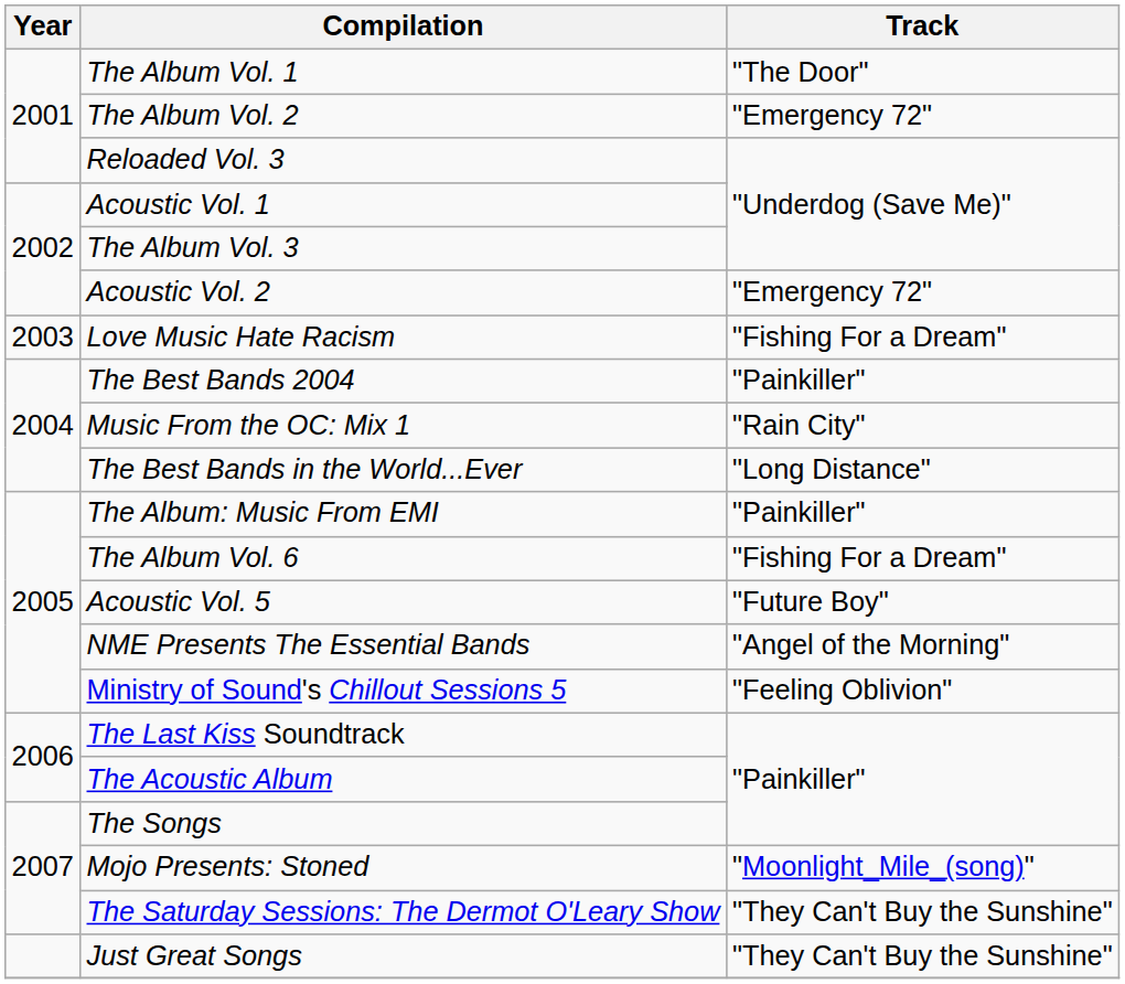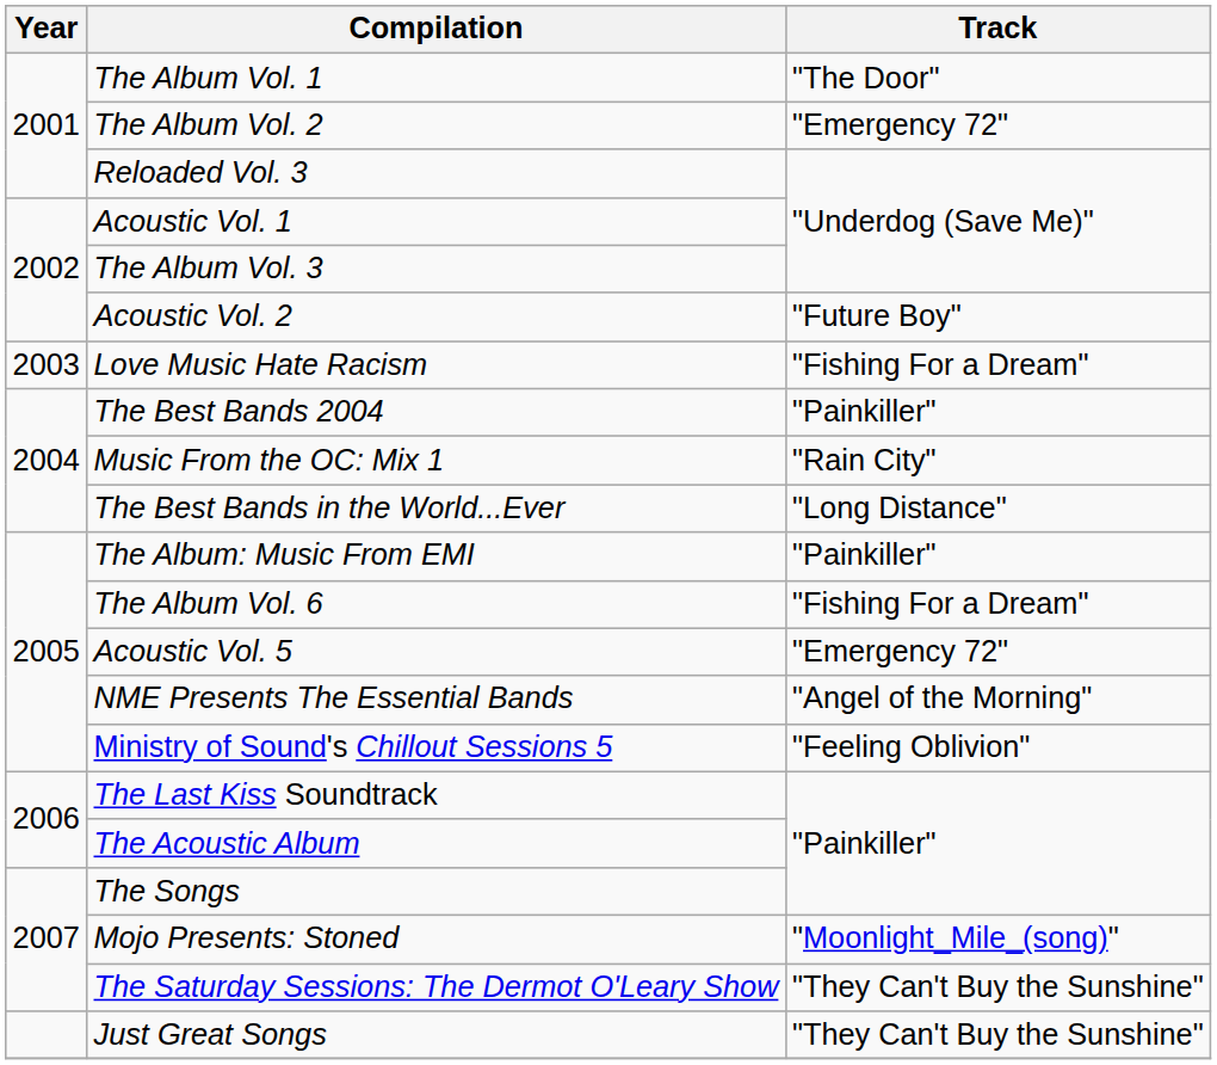Acoustic Vol. 2 | Track: "Emergency 72" -> "Future Boy"
Acoustic Vol. 5 | Track: "Future Boy" -> "Emergency 72"
